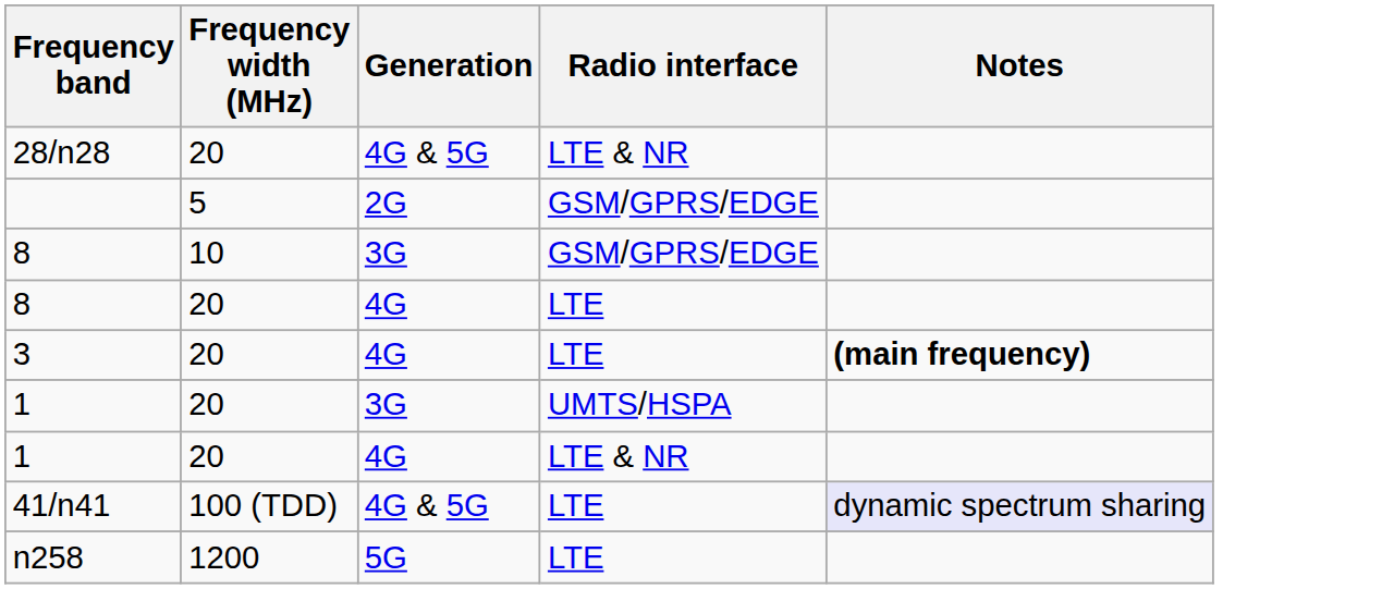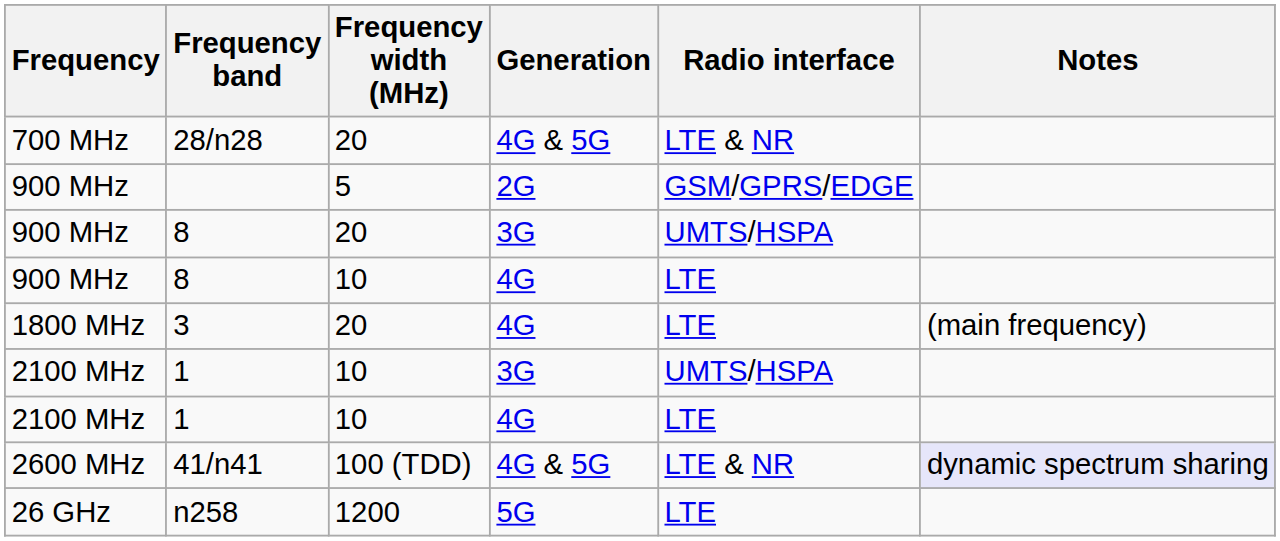+ column: Frequency | 700 MHz | 900 MHz | 900 MHz | 900 MHz | 1800 MHz | 2100 MHz | 2100 MHz | 2600 MHz | 26 GHz
8 / 3G | Frequency width (MHz): 10 -> 20
8 / 3G | Radio interface: GSM/GPRS/EDGE -> UMTS/HSPA
8 / 4G | Frequency width (MHz): 20 -> 10
3 | Notes: bold -> normal
1 / 3G | Frequency width (MHz): 20 -> 10
1 / 4G | Frequency width (MHz): 20 -> 10
1 / 4G | Radio interface: LTE & NR -> LTE
41/n41 | Radio interface: LTE -> LTE & NR
